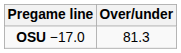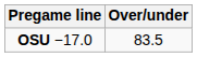OSU −17.0 | Over/under: 81.3 -> 83.5
